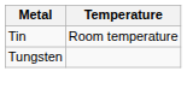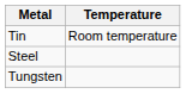+ row: Steel
